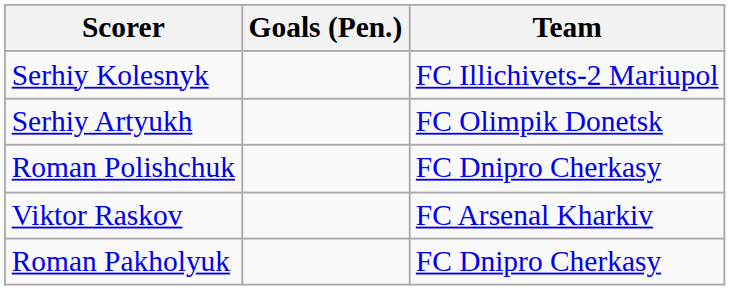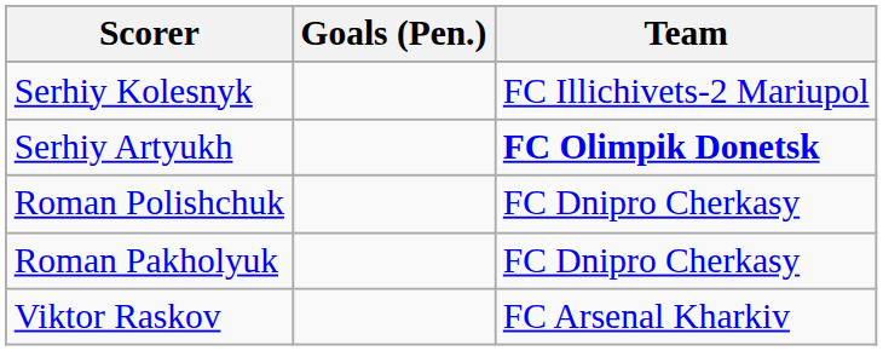Serhiy Artyukh | Team: normal -> bold
rows swapped: Viktor Raskov <-> Roman Pakholyuk
